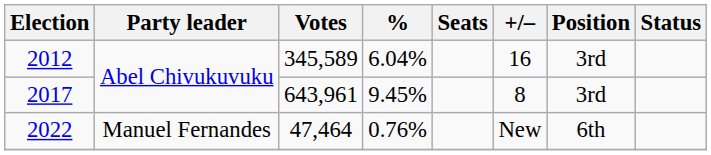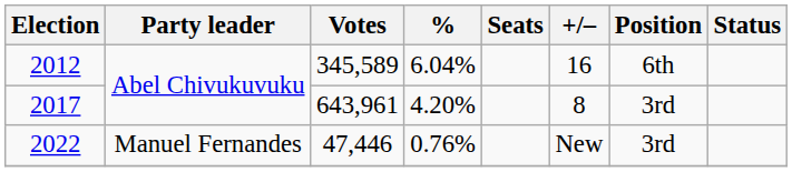2012 | Position: 3rd -> 6th
2017 | %: 9.45% -> 4.20%
2022 | Votes: 47,464 -> 47,446
2022 | Position: 6th -> 3rd
